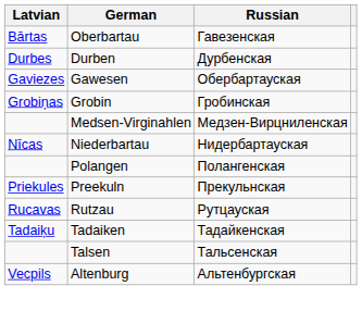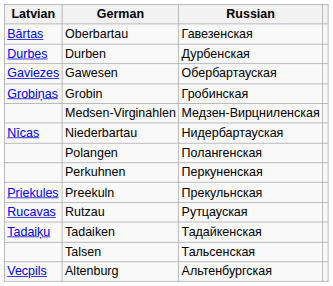+ row: Perkuhnen | Перкуненская
